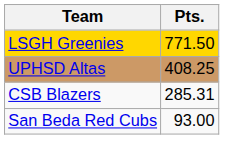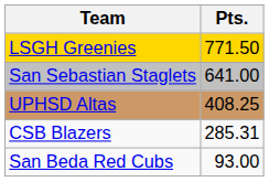+ row: San Sebastian Staglets | 641.00
